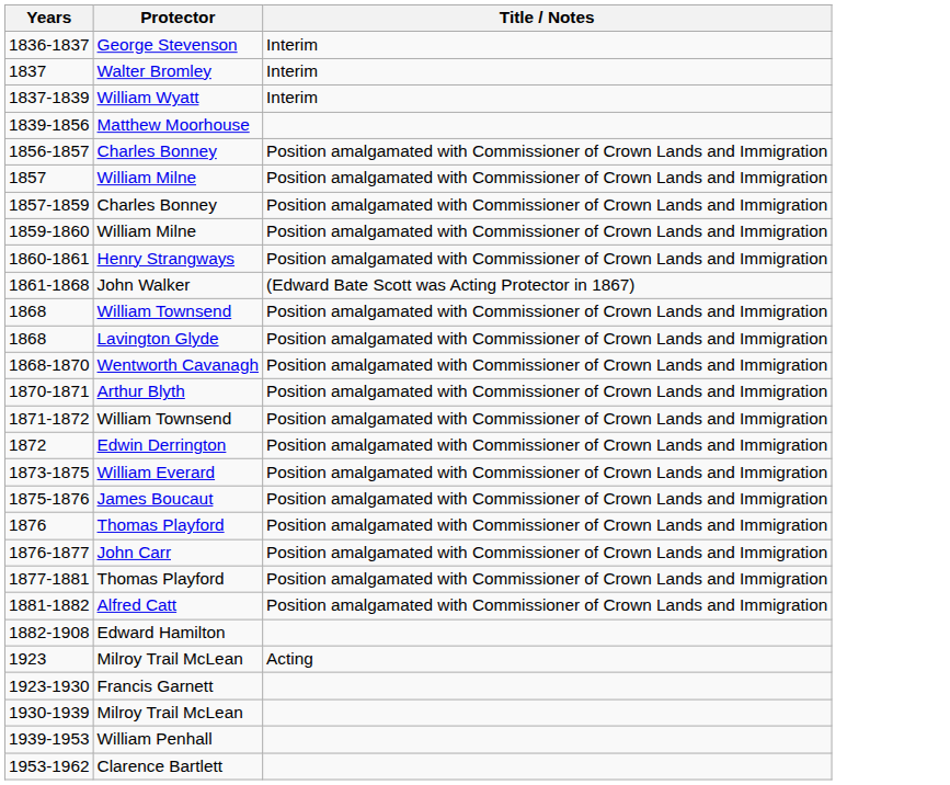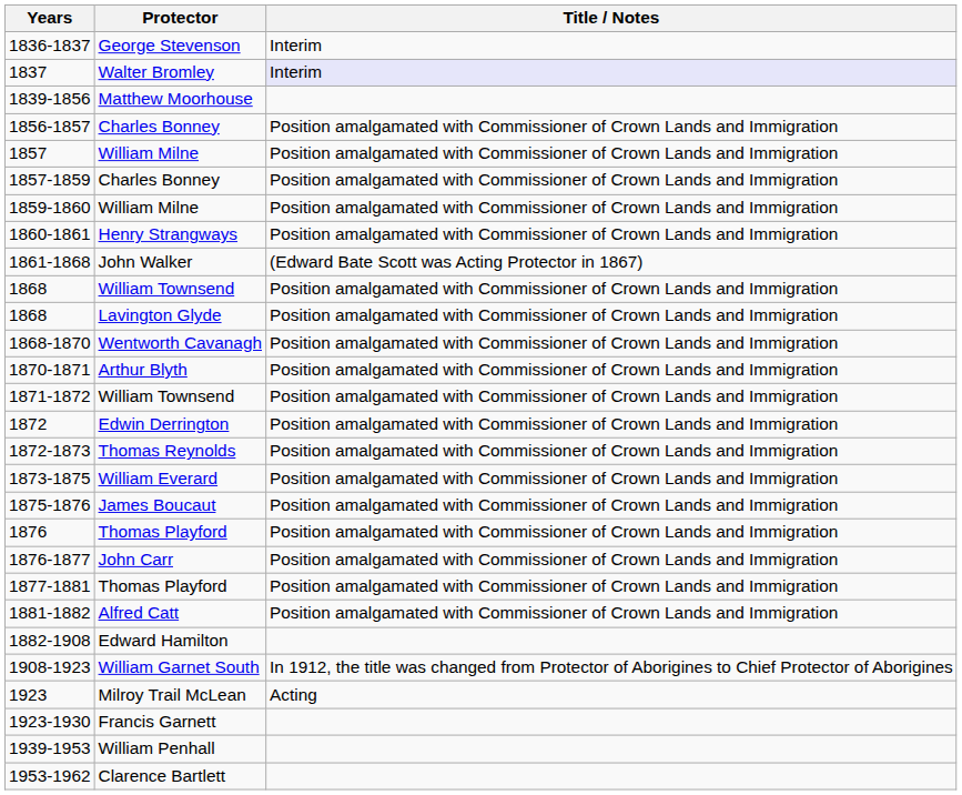1837 | Title / Notes: no background -> lavender background
- row: 1837-1839 | William Wyatt | Interim
+ row: 1872-1873 | Thomas Reynolds | Position amalgamated with Commissioner of Crown Lands and Immigration
+ row: 1908-1923 | William Garnet South | In 1912, the title was changed from Protector of Aborigines to Chief Protector of Aborigines
- row: 1930-1939 | Milroy Trail McLean
